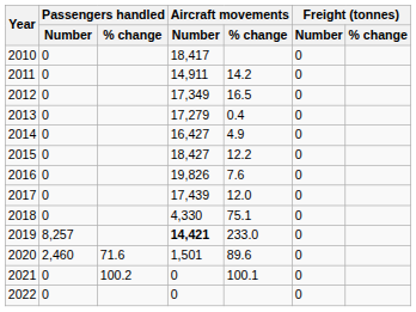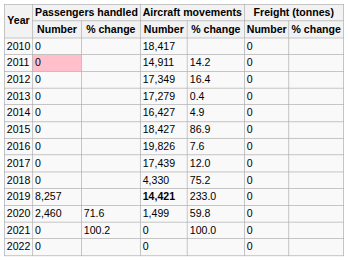2011 | Passengers handled / Number: no background -> pink background
2012 | Aircraft movements / % change: 16.5 -> 16.4
2015 | Aircraft movements / % change: 12.2 -> 86.9
2018 | Aircraft movements / % change: 75.1 -> 75.2
2020 | Aircraft movements / Number: 1,501 -> 1,499
2020 | Aircraft movements / % change: 89.6 -> 59.8
2021 | Aircraft movements / % change: 100.1 -> 100.0
